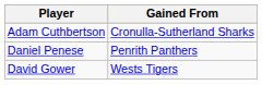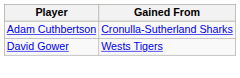- row: Daniel Penese | Penrith Panthers
